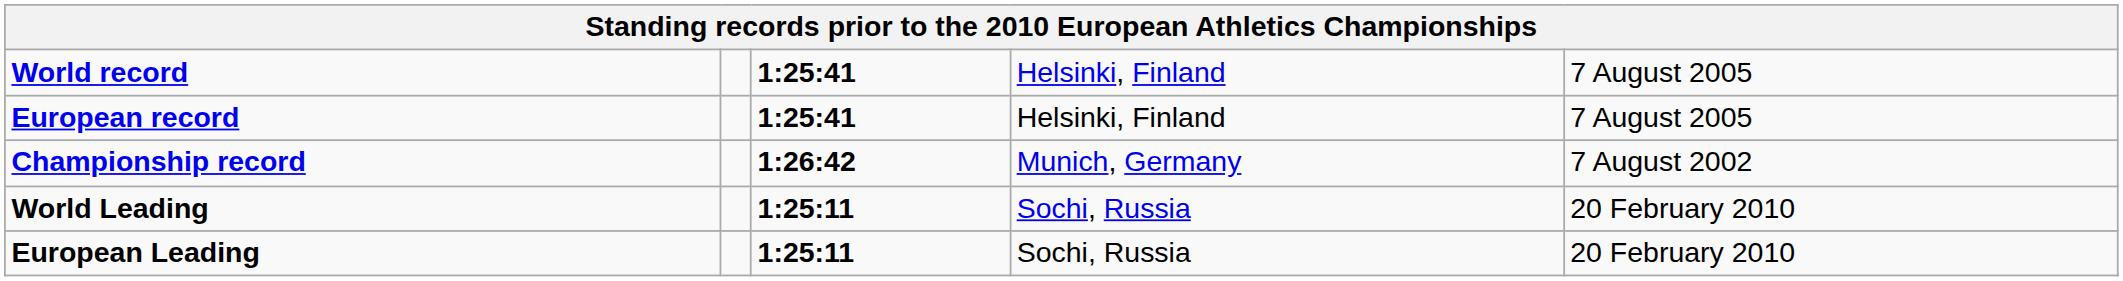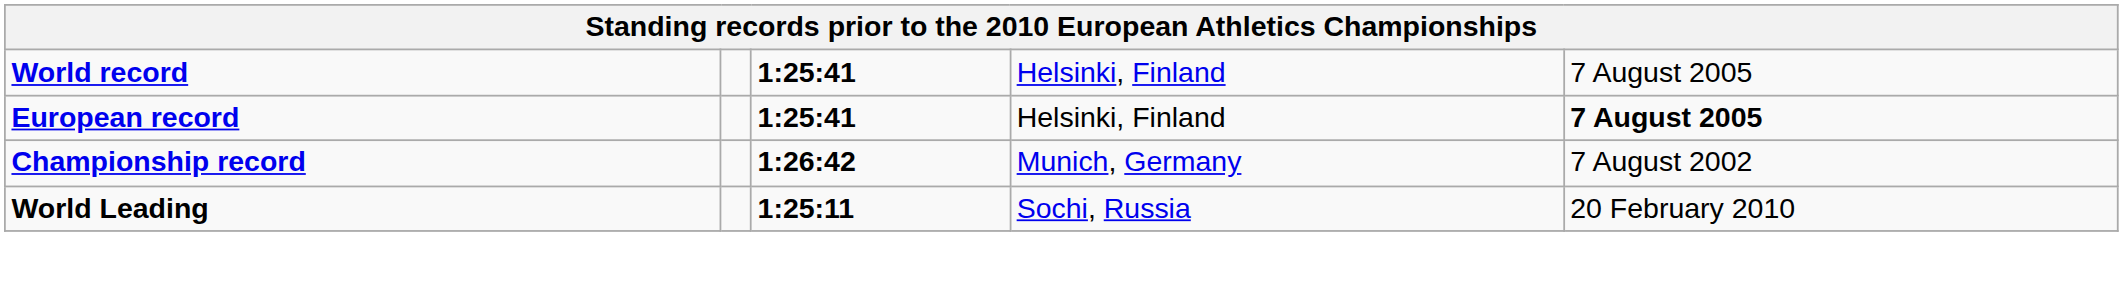European record | column 5: normal -> bold
- row: European Leading | 1:25:11 | Sochi, Russia | 20 February 2010
